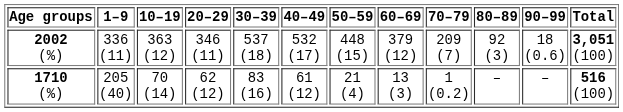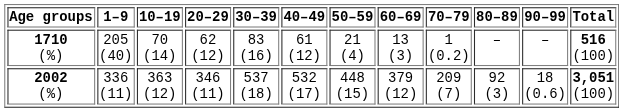rows swapped: 2002 (%) <-> 1710 (%)
